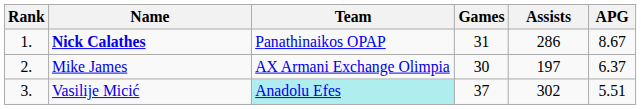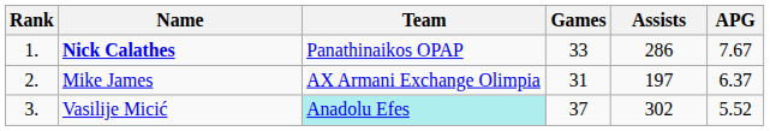Nick Calathes | Games: 31 -> 33
Nick Calathes | APG: 8.67 -> 7.67
Mike James | Games: 30 -> 31
Vasilije Micić | APG: 5.51 -> 5.52
